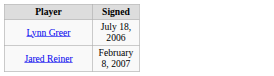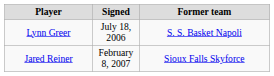+ column: Former team | S. S. Basket Napoli | Sioux Falls Skyforce
